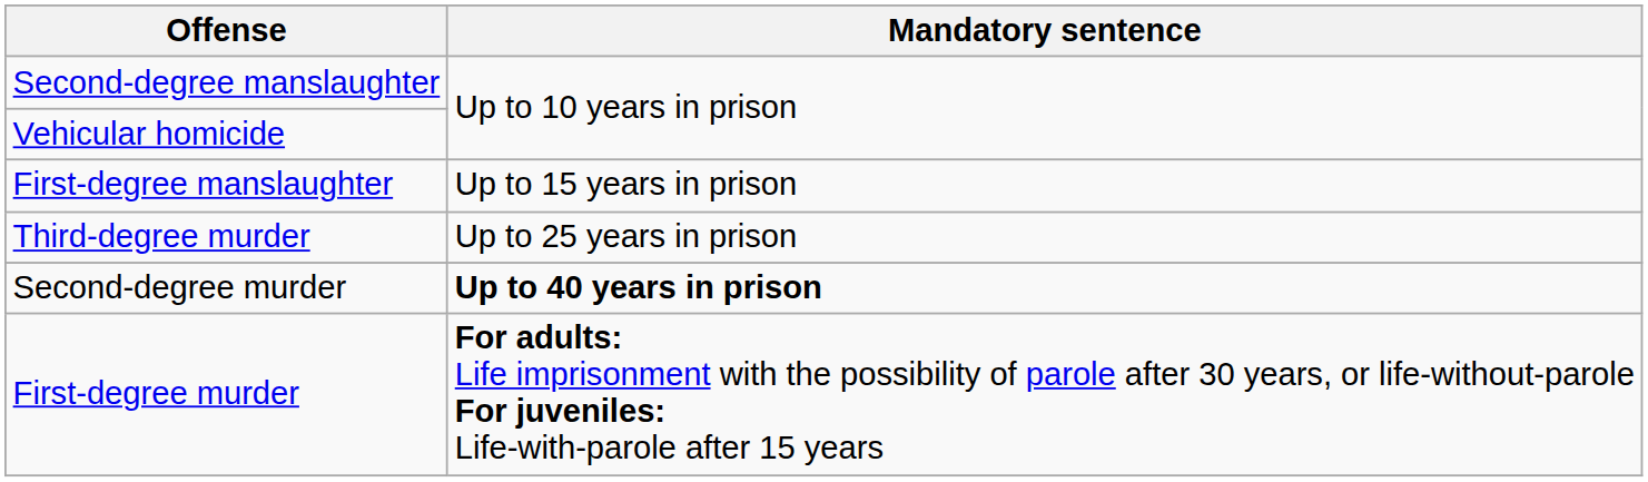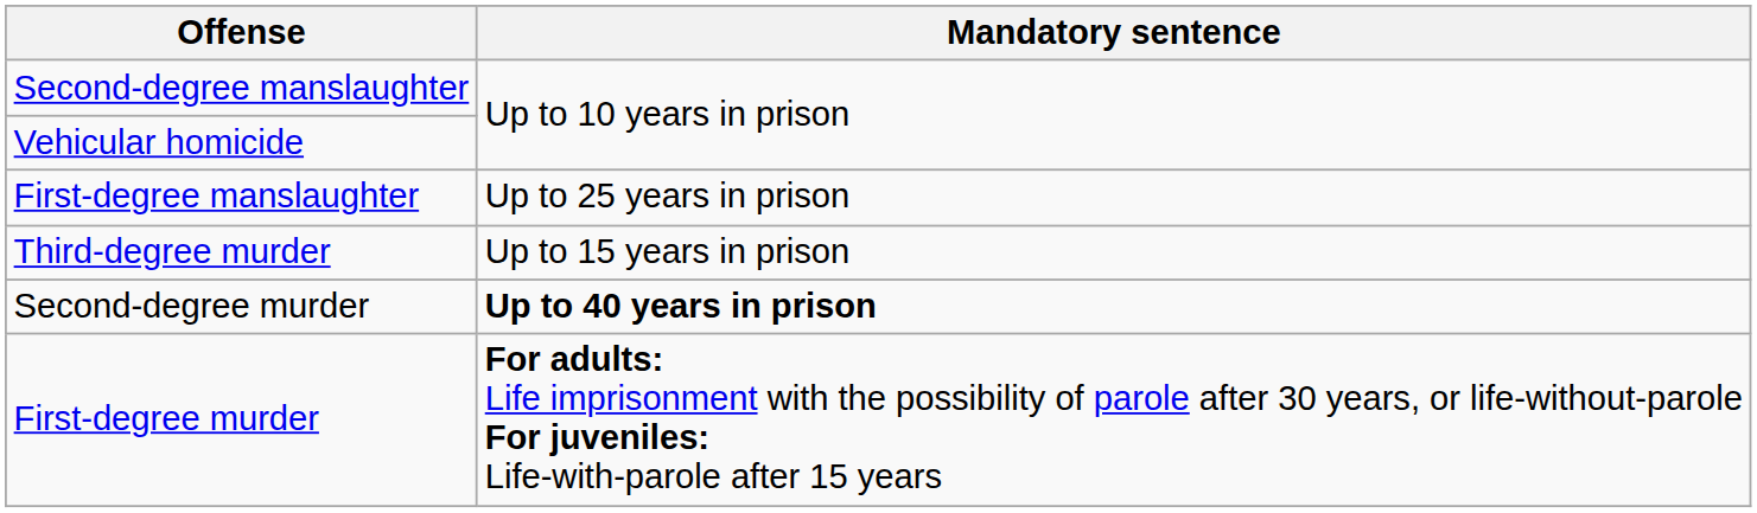First-degree manslaughter | Mandatory sentence: Up to 15 years in prison -> Up to 25 years in prison
Third-degree murder | Mandatory sentence: Up to 25 years in prison -> Up to 15 years in prison
